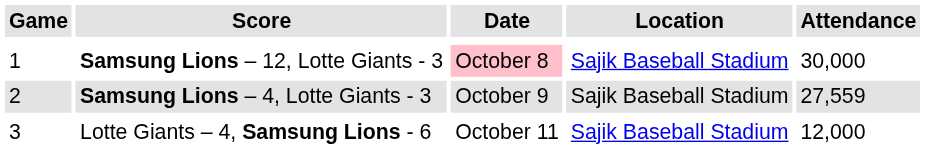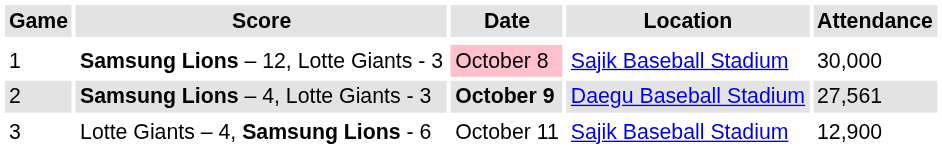Samsung Lions – 4, Lotte Giants - 3 | Date: normal -> bold
Samsung Lions – 4, Lotte Giants - 3 | Location: Sajik Baseball Stadium -> Daegu Baseball Stadium
Samsung Lions – 4, Lotte Giants - 3 | Attendance: 27,559 -> 27,561
Lotte Giants – 4, Samsung Lions - 6 | Attendance: 12,000 -> 12,900
